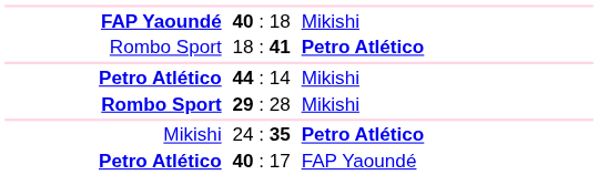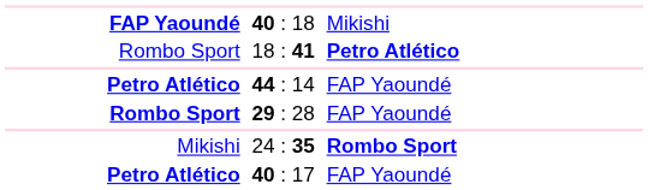44 : 14 | column 3: Mikishi -> FAP Yaoundé
29 : 28 | column 3: Mikishi -> FAP Yaoundé
24 : 35 | column 3: Petro Atlético -> Rombo Sport
